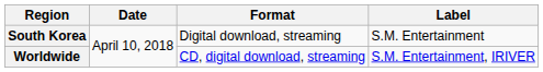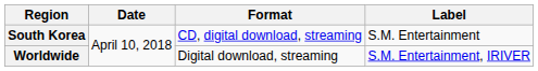South Korea | Format: Digital download, streaming -> CD, digital download, streaming
Worldwide | Format: CD, digital download, streaming -> Digital download, streaming
